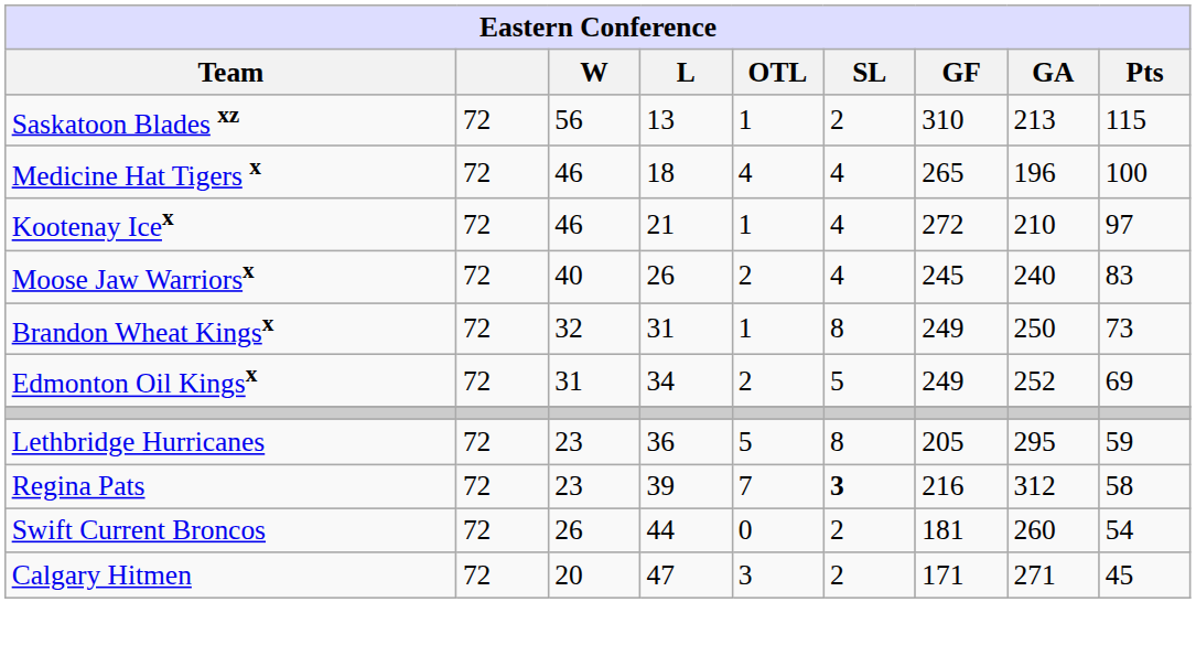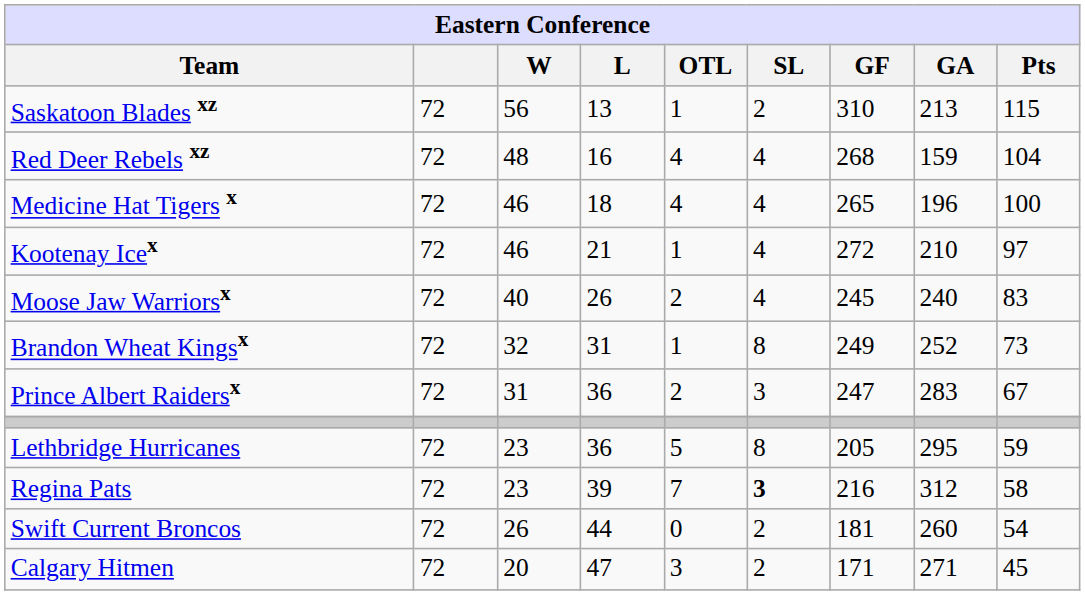+ row: Red Deer Rebels xz | 72 | 48 | 16 | 4 | 4 | 268 | 159 | 104
Brandon Wheat Kingsx | GA: 250 -> 252
- row: Edmonton Oil Kingsx | 72 | 31 | 34 | 2 | 5 | 249 | 252 | 69
+ row: Prince Albert Raidersx | 72 | 31 | 36 | 2 | 3 | 247 | 283 | 67
